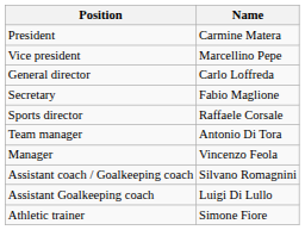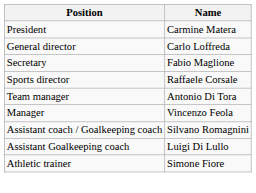- row: Vice president | Marcellino Pepe
